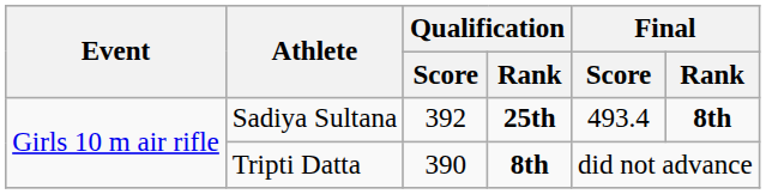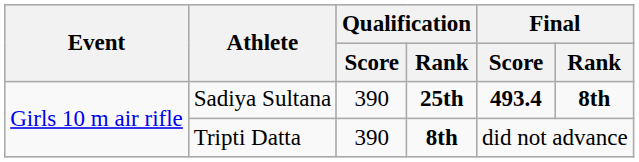Sadiya Sultana | Qualification / Score: 392 -> 390
Sadiya Sultana | Final / Score: normal -> bold
